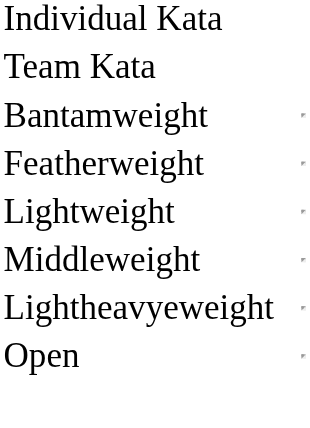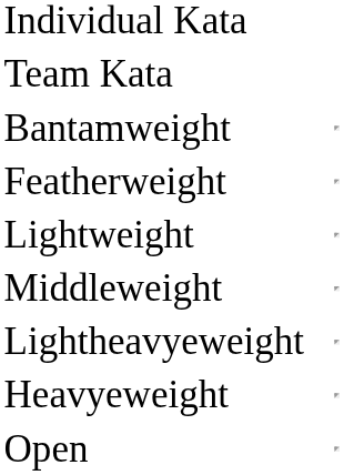+ row: Heavyeweight
